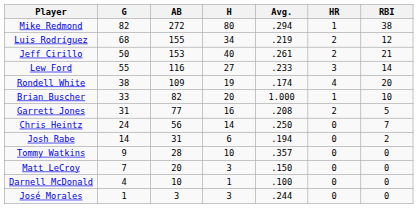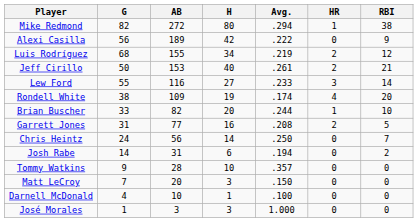+ row: Alexi Casilla | 56 | 189 | 42 | .222 | 0 | 9
Brian Buscher | Avg.: 1.000 -> .244
José Morales | Avg.: .244 -> 1.000
